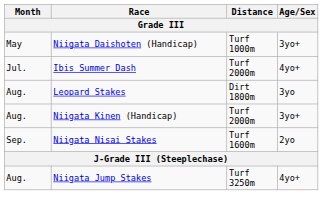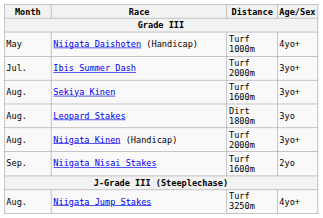Niigata Daishoten (Handicap) | Age/Sex: 3yo+ -> 4yo+
Ibis Summer Dash | Age/Sex: 4yo+ -> 3yo+
+ row: Aug. | Sekiya Kinen | Turf 1600m | 3yo+
